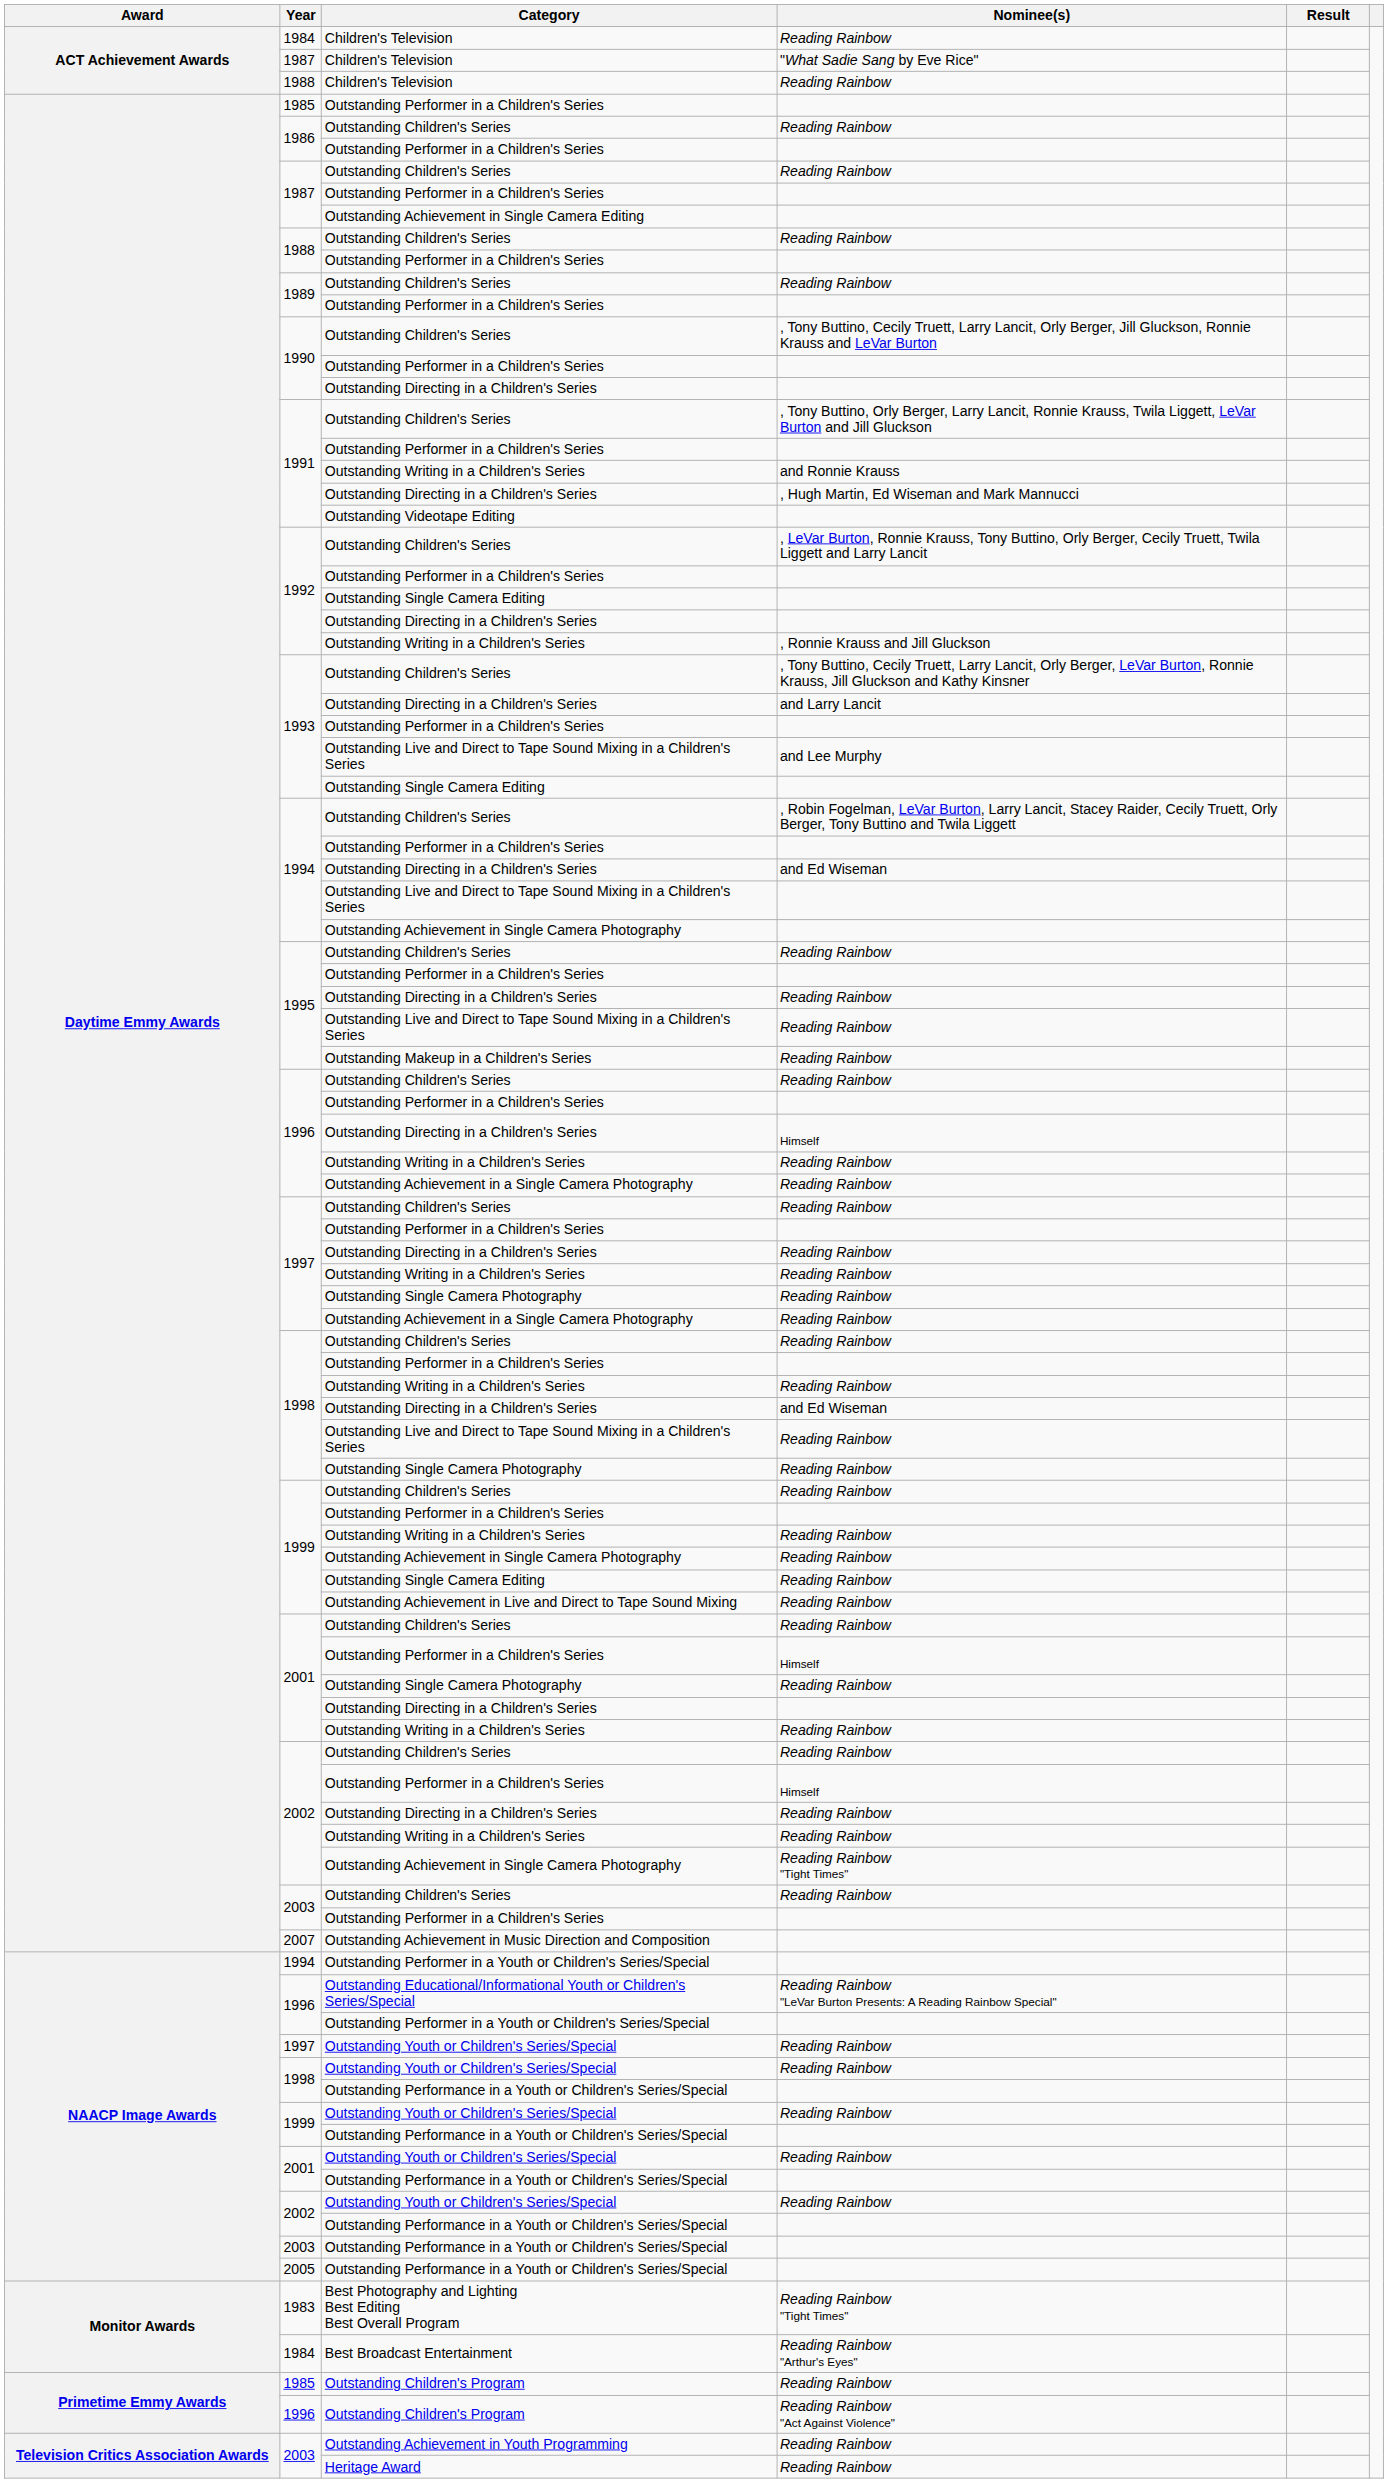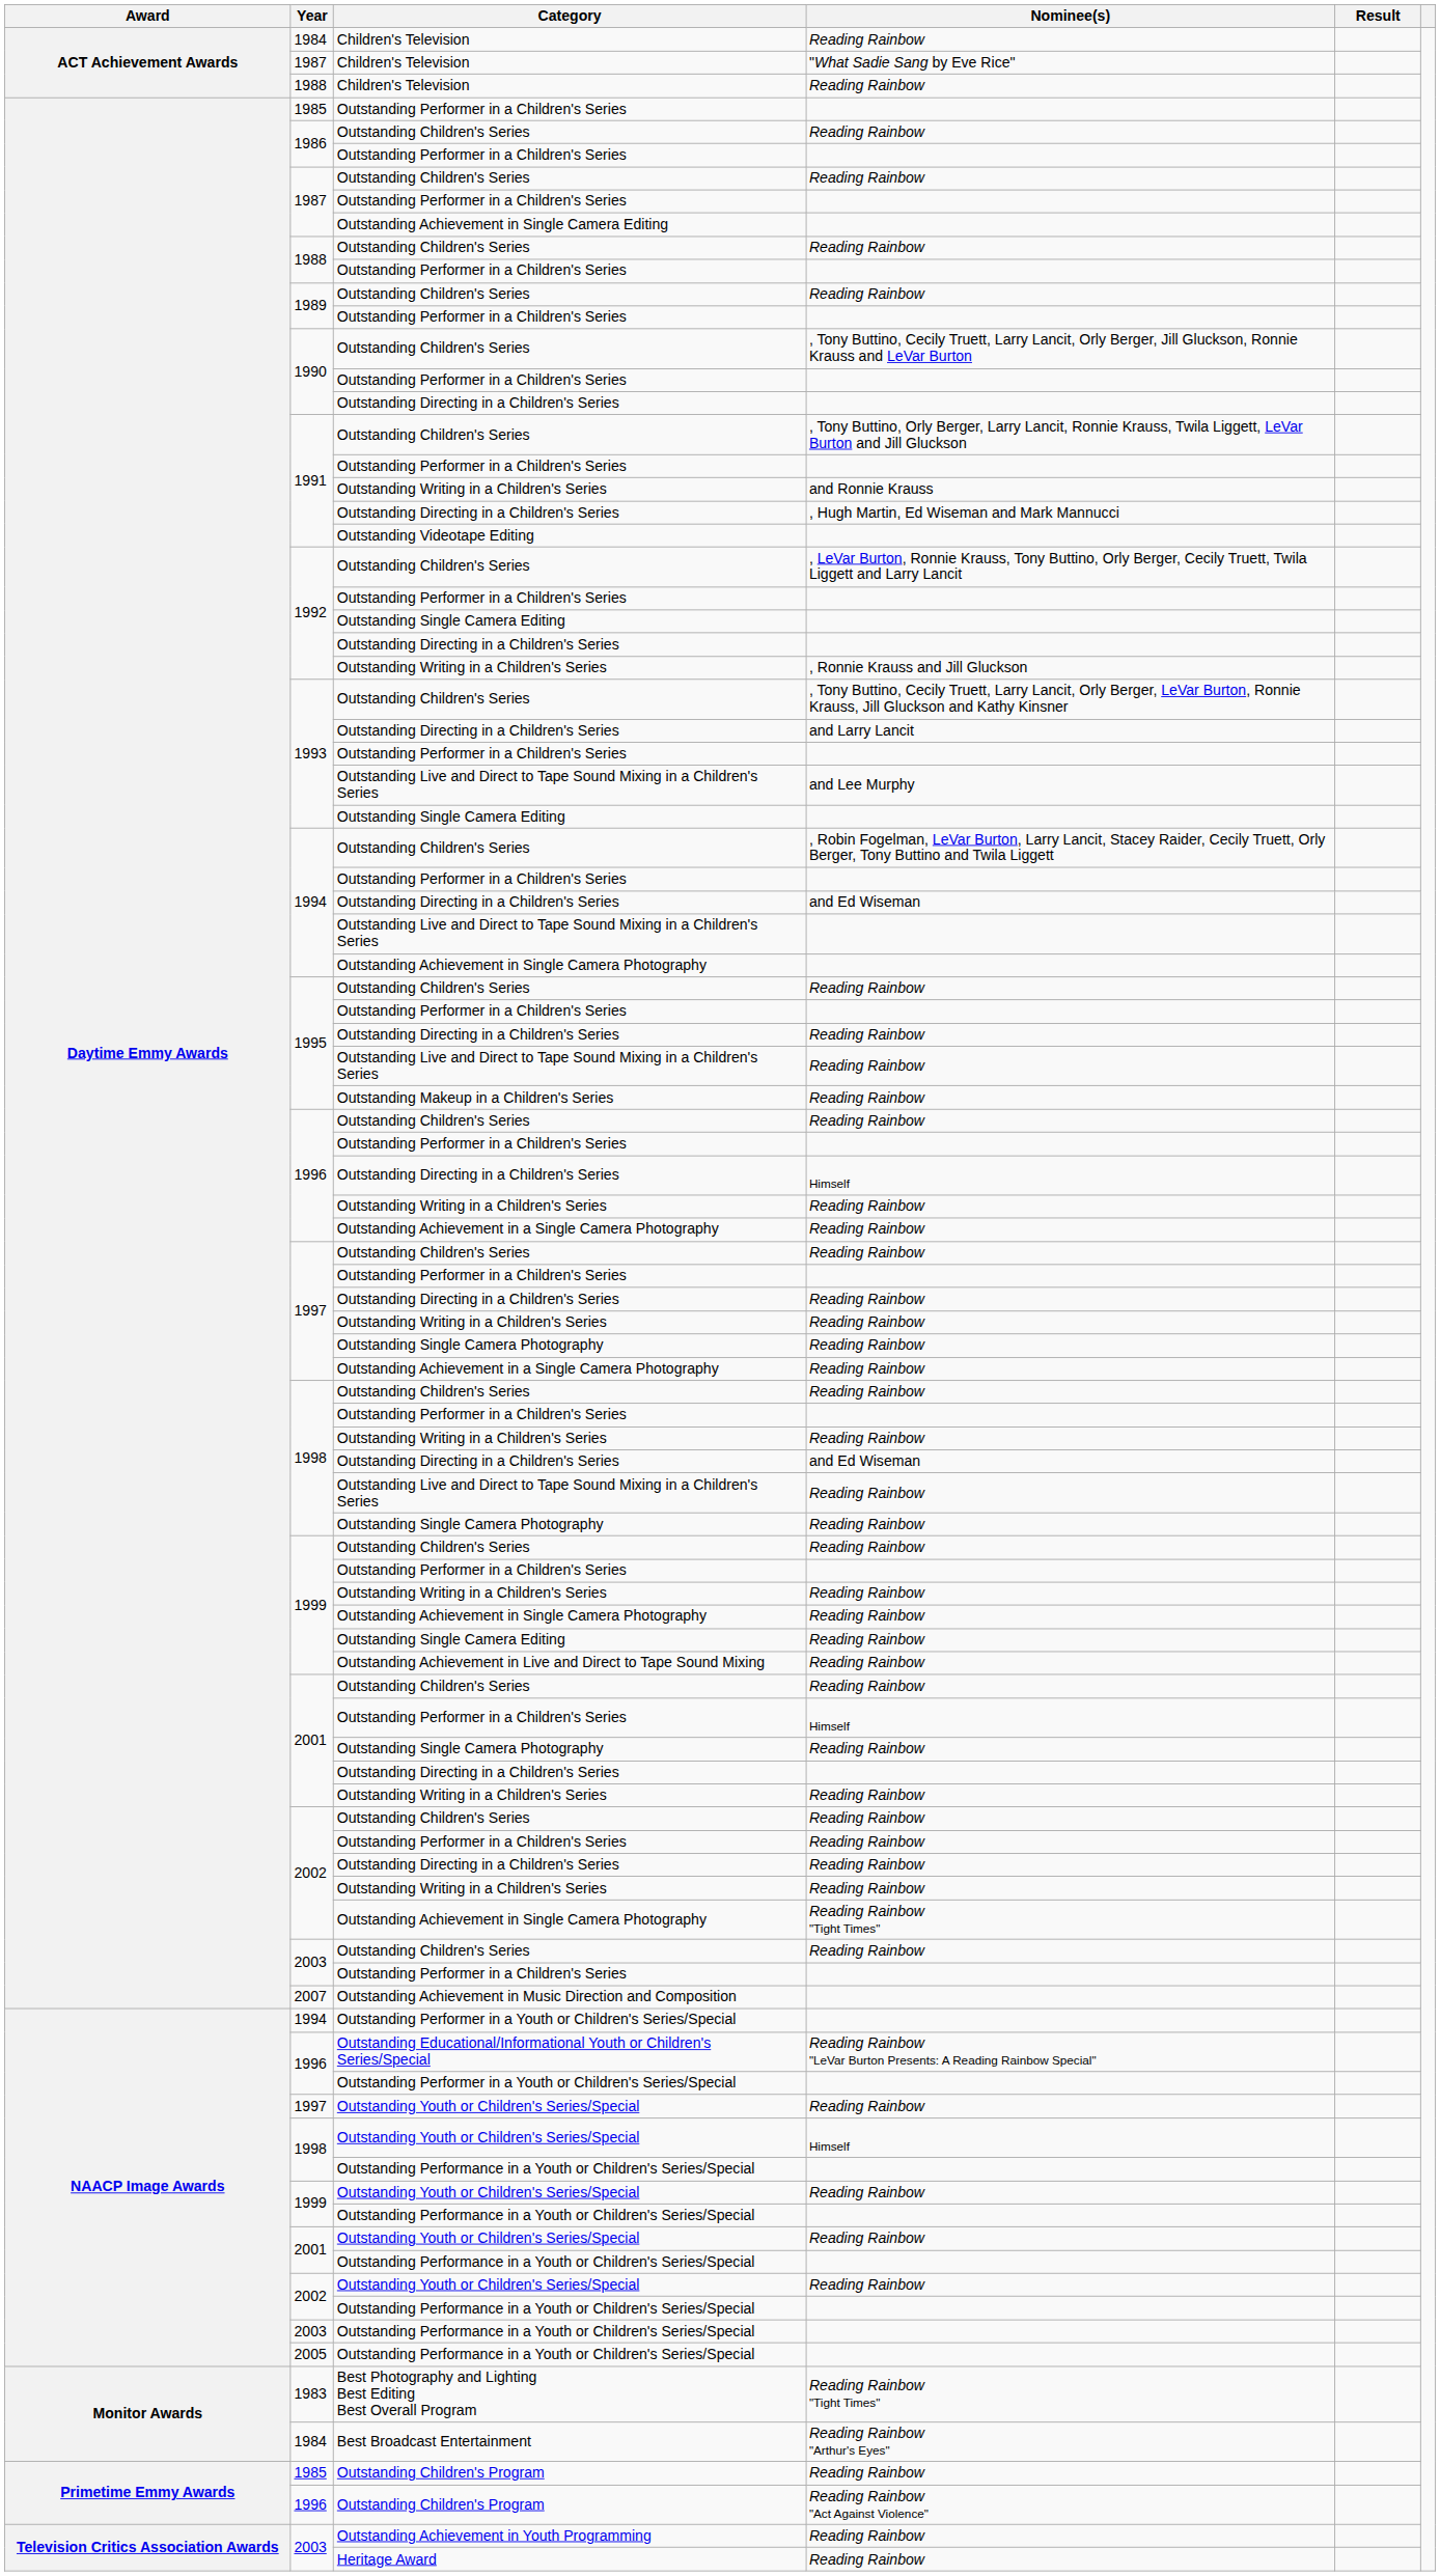2002 / Outstanding Performer in a Children's Series | Nominee(s): Himself -> Reading Rainbow
1998 / Outstanding Youth or Children's Series/Special | Nominee(s): Reading Rainbow -> Himself
